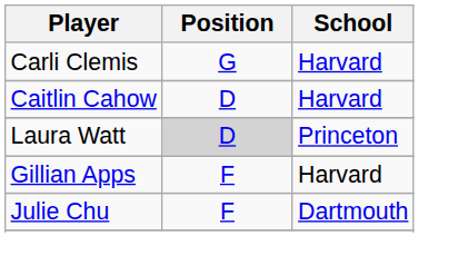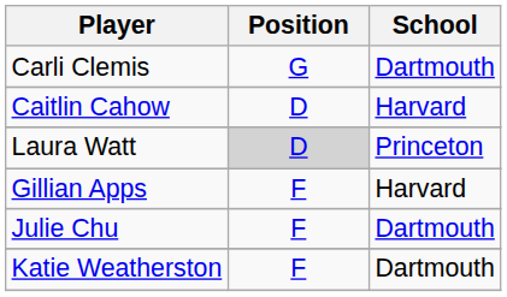Carli Clemis | School: Harvard -> Dartmouth
+ row: Katie Weatherston | F | Dartmouth
